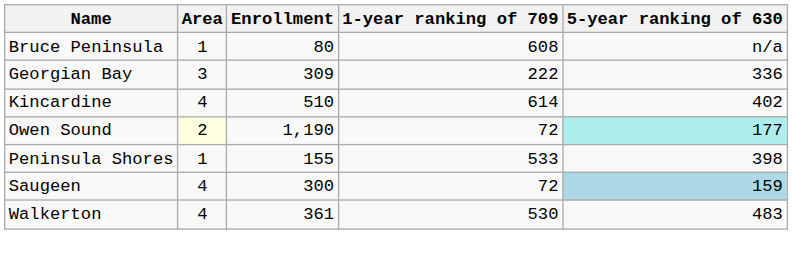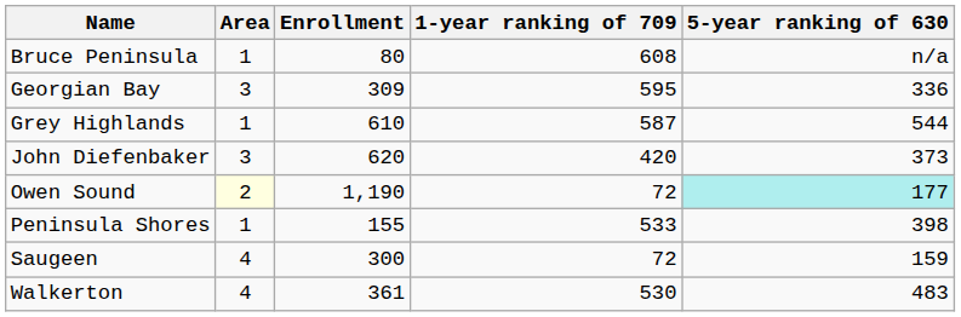Georgian Bay | 1-year ranking of 709: 222 -> 595
+ row: Grey Highlands | 1 | 610 | 587 | 544
+ row: John Diefenbaker | 3 | 620 | 420 | 373
- row: Kincardine | 4 | 510 | 614 | 402
Saugeen | 5-year ranking of 630: lightblue background -> no background
